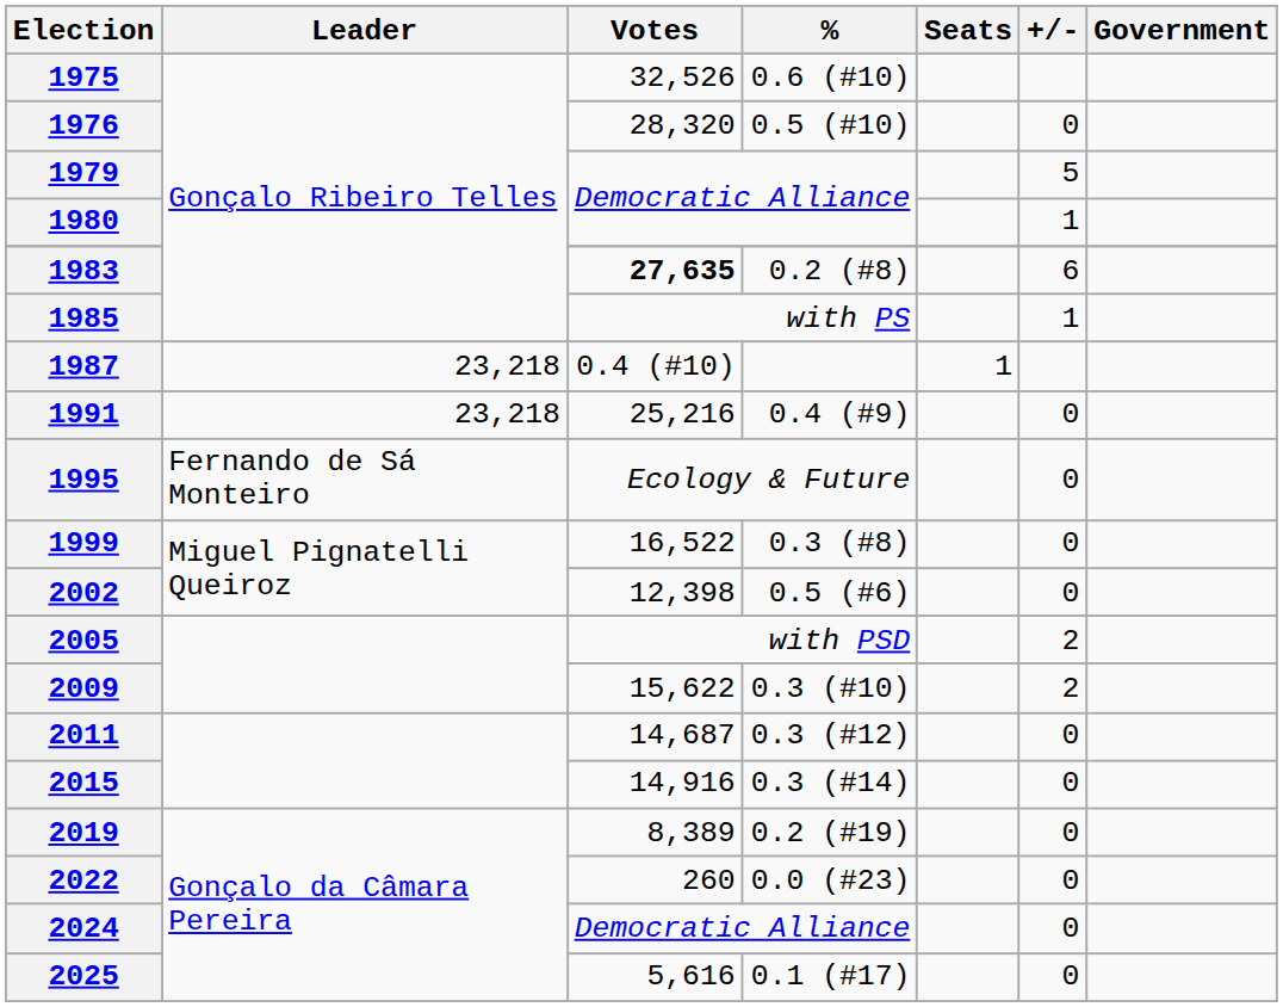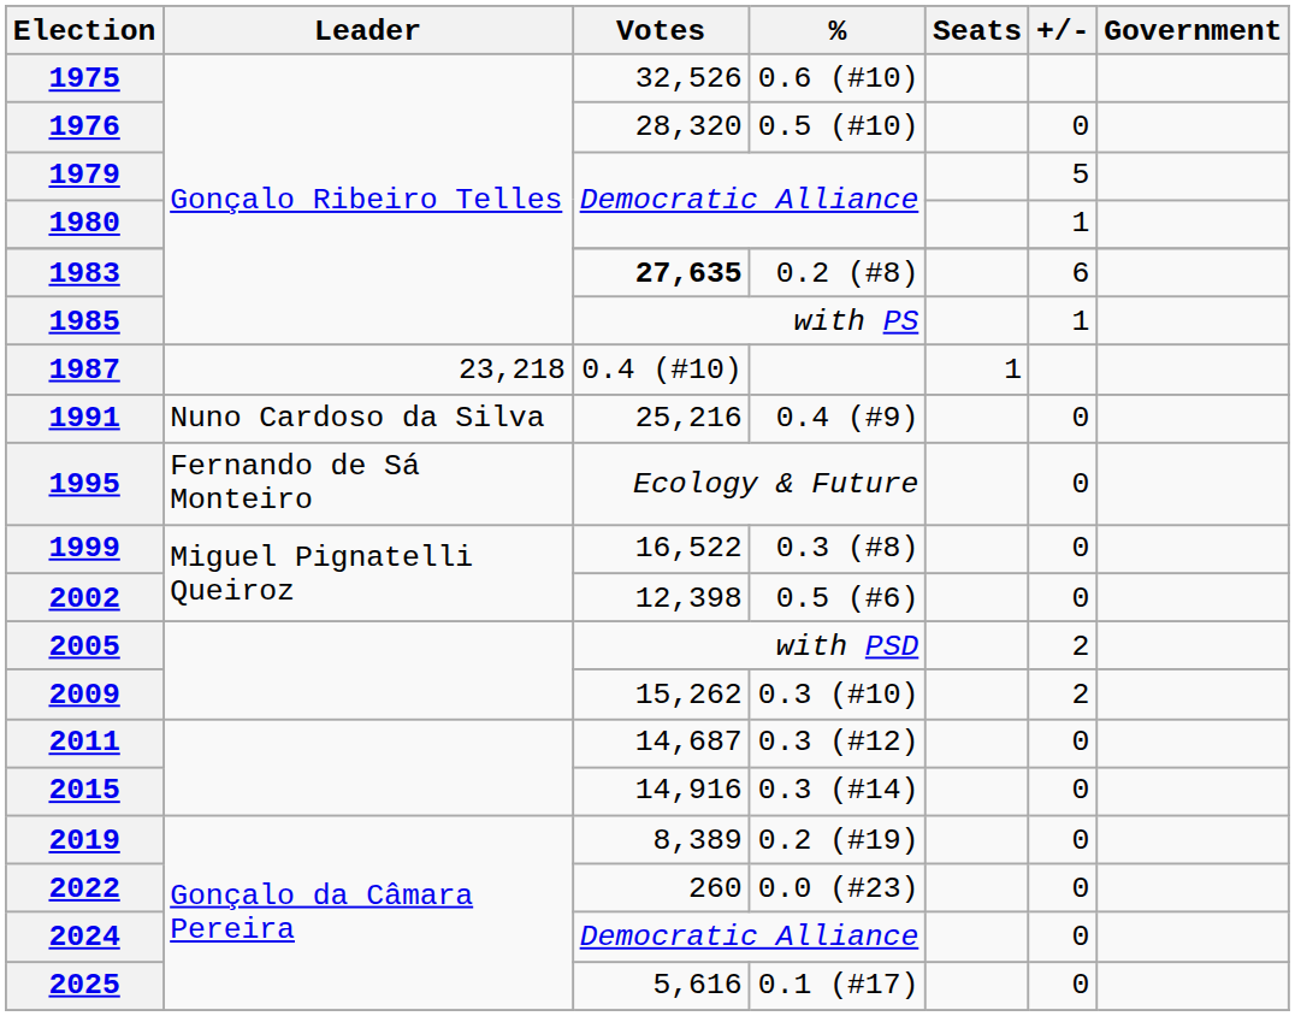1991 | Leader: 23,218 -> Nuno Cardoso da Silva
2009 | Votes: 15,622 -> 15,262
